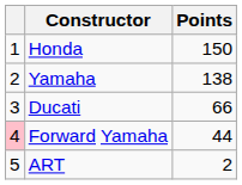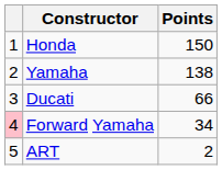Forward Yamaha | Points: 44 -> 34
